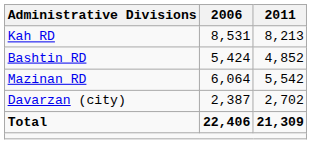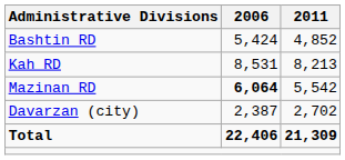rows swapped: Bashtin RD <-> Kah RD
Mazinan RD | 2006: normal -> bold
